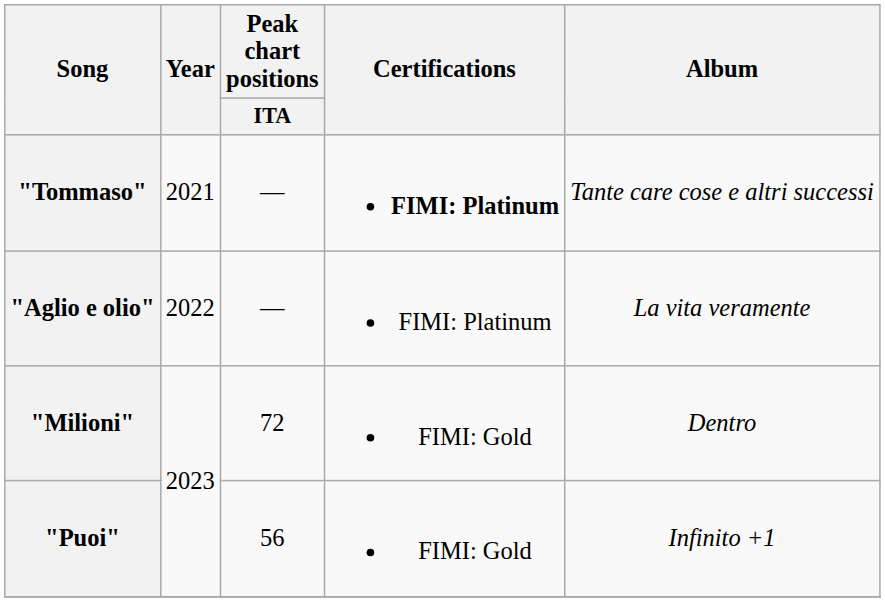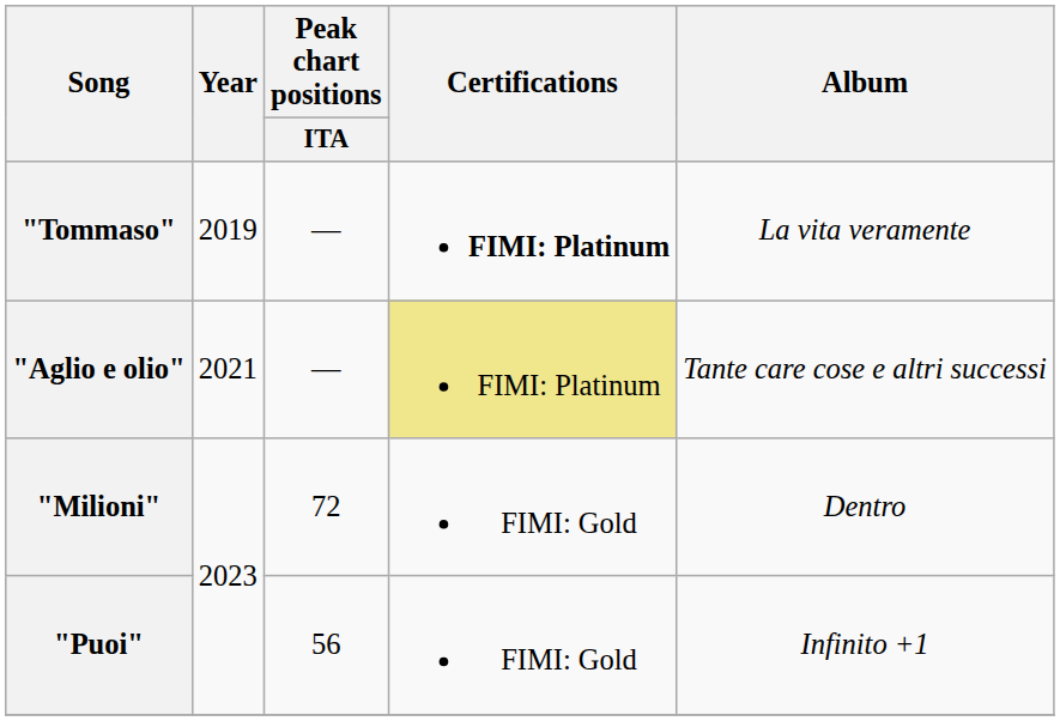"Tommaso" | Year: 2021 -> 2019
"Tommaso" | Album: Tante care cose e altri successi -> La vita veramente
"Aglio e olio" | Year: 2022 -> 2021
"Aglio e olio" | Certifications: no background -> khaki background
"Aglio e olio" | Album: La vita veramente -> Tante care cose e altri successi
